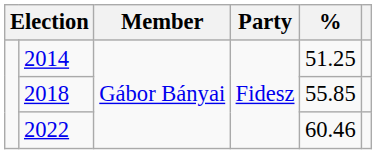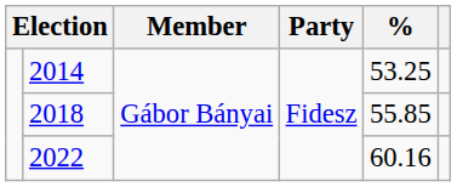2014 | %: 51.25 -> 53.25
2022 | %: 60.46 -> 60.16
